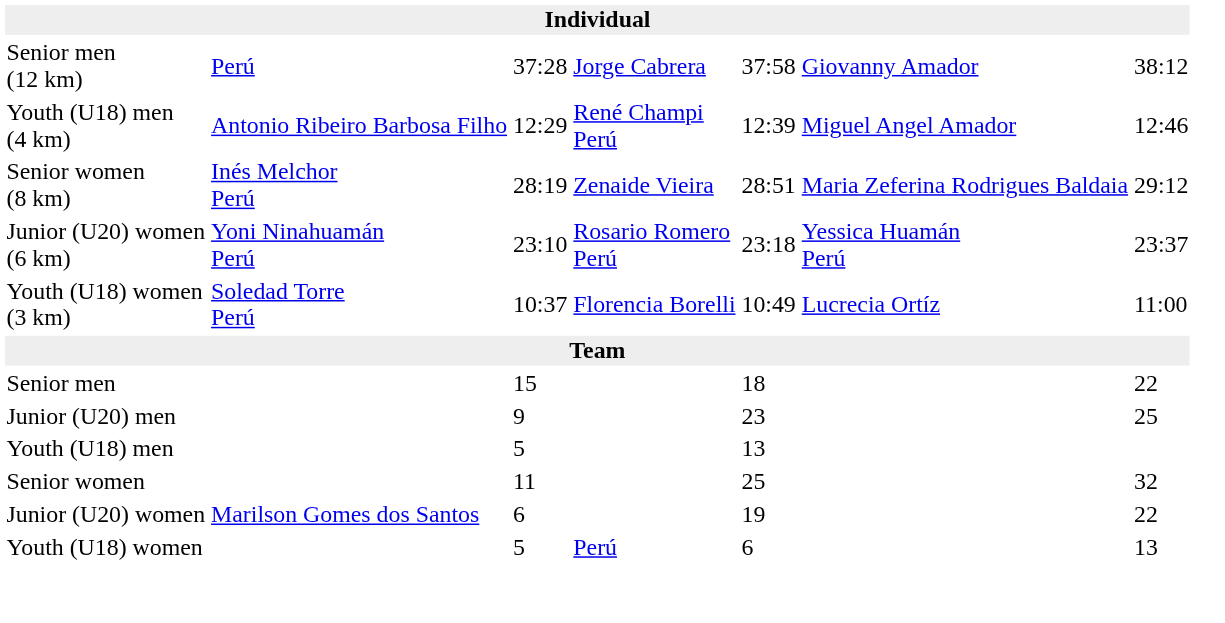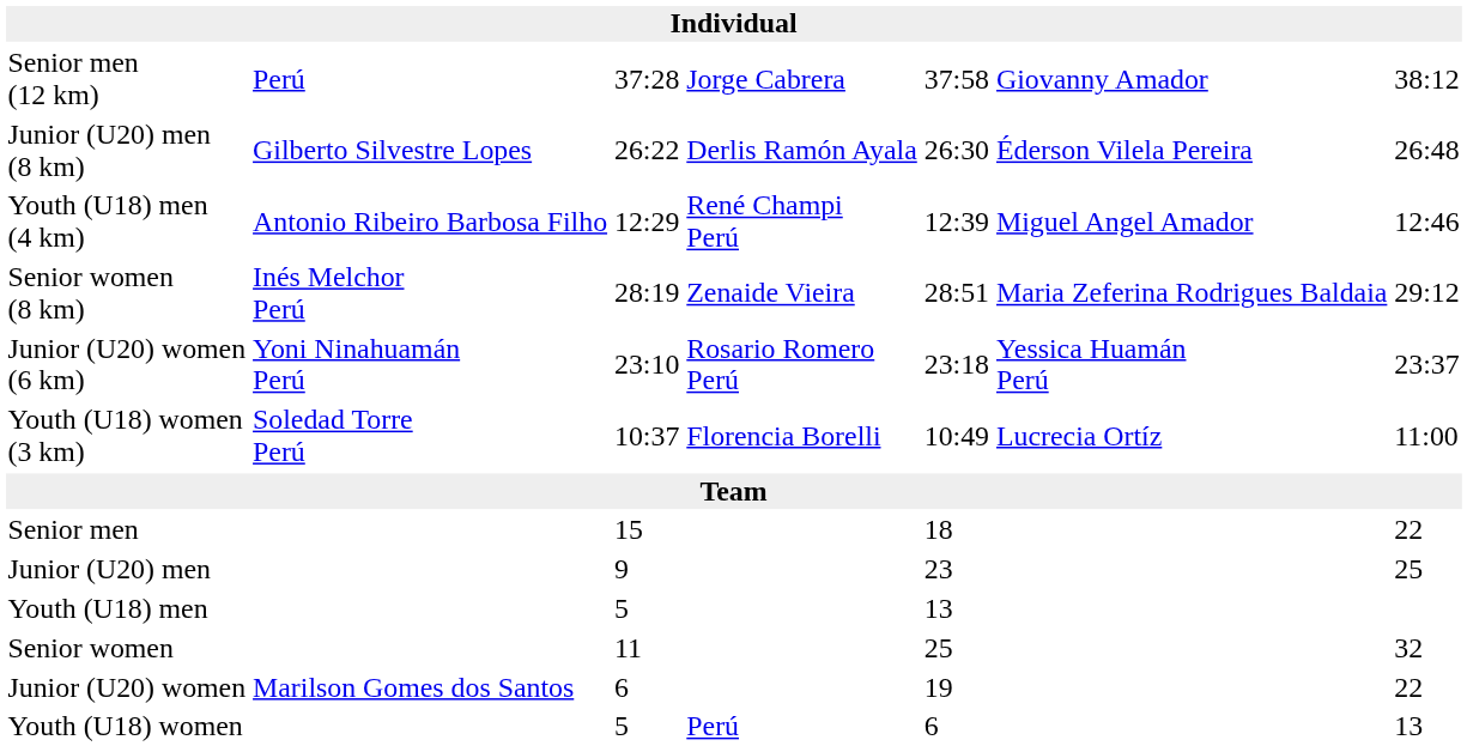+ row: Junior (U20) men (8 km) | Gilberto Silvestre Lopes | 26:22 | Derlis Ramón Ayala | 26:30 | Éderson Vilela Pereira | 26:48
